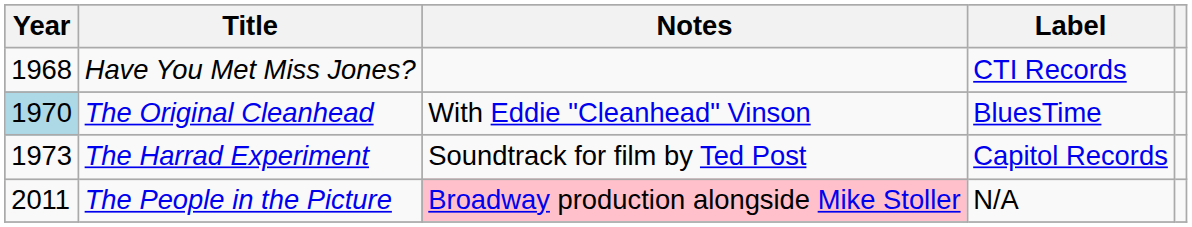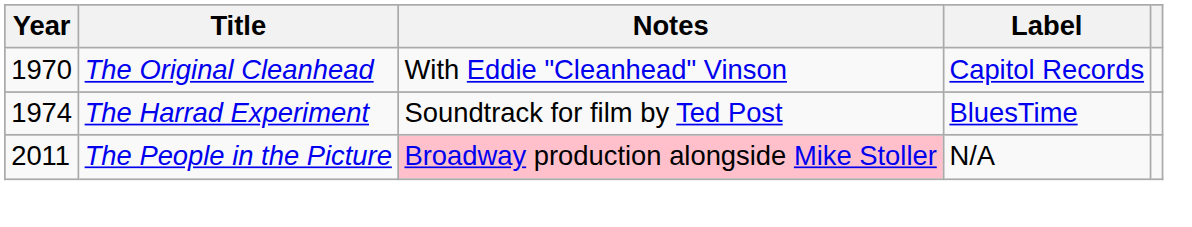- row: 1968 | Have You Met Miss Jones? | CTI Records
The Original Cleanhead | Year: lightblue background -> no background
The Original Cleanhead | Label: BluesTime -> Capitol Records
The Harrad Experiment | Year: 1973 -> 1974
The Harrad Experiment | Label: Capitol Records -> BluesTime
